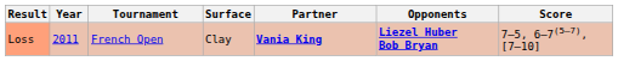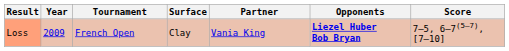Loss | Year: 2011 -> 2009
Loss | Partner: bold -> normal
